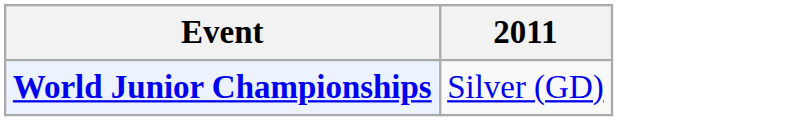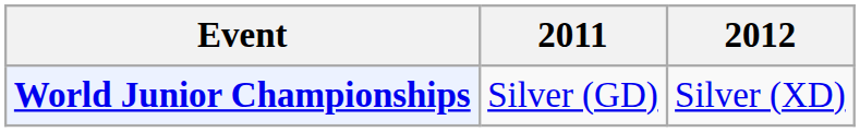+ column: 2012 | Silver (XD)
